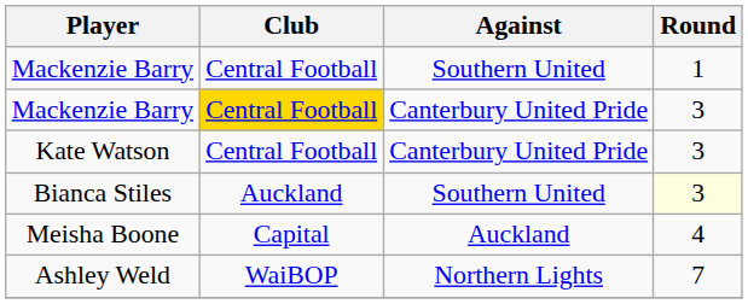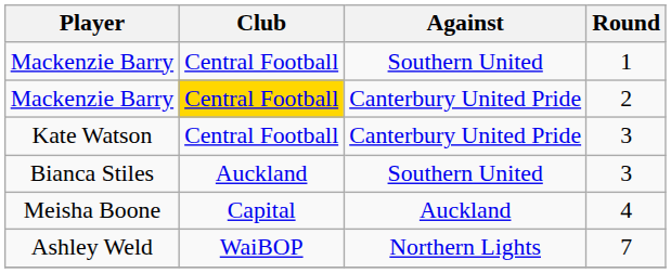Mackenzie Barry / Canterbury United Pride | Round: 3 -> 2
Bianca Stiles | Round: lightyellow background -> no background
